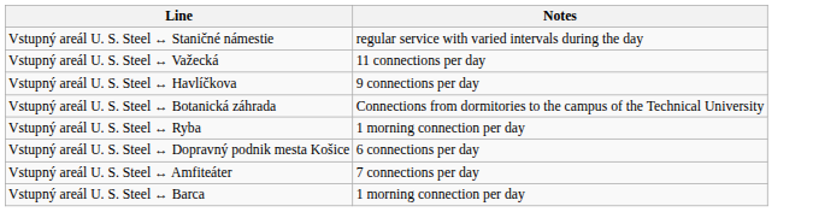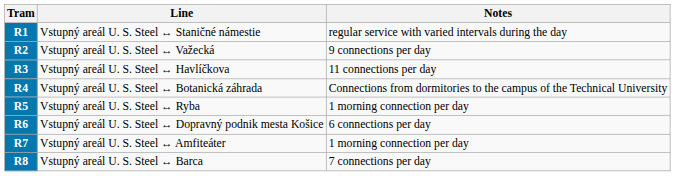+ column: Tram | R1 | R2 | R3 | R4 | R5 | R6 | R7 | R8
Vstupný areál U. S. Steel ↔ Važecká | Notes: 11 connections per day -> 9 connections per day
Vstupný areál U. S. Steel ↔ Havlíčkova | Notes: 9 connections per day -> 11 connections per day
Vstupný areál U. S. Steel ↔ Amfiteáter | Notes: 7 connections per day -> 1 morning connection per day
Vstupný areál U. S. Steel ↔ Barca | Notes: 1 morning connection per day -> 7 connections per day
